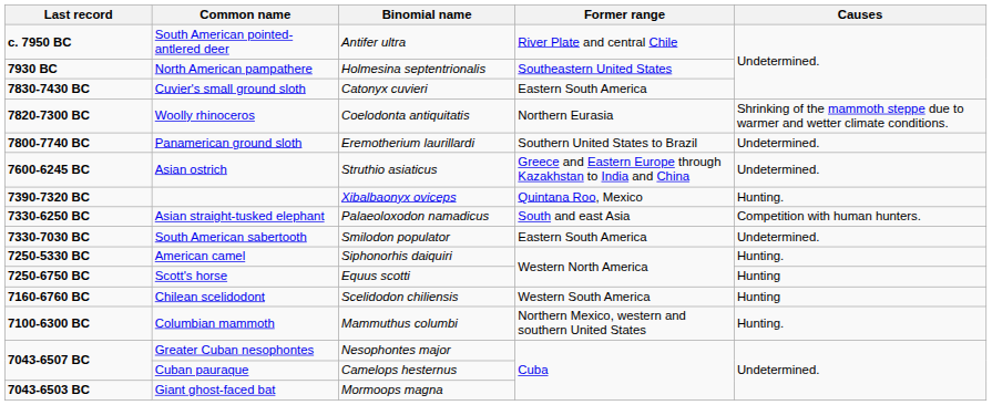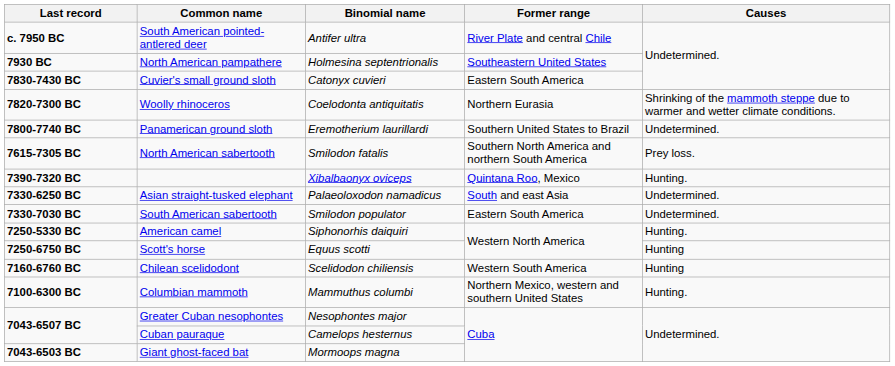+ row: 7615-7305 BC | North American sabertooth | Smilodon fatalis | Southern North America and northern South America | Prey loss.
- row: 7600-6245 BC | Asian ostrich | Struthio asiaticus | Greece and Eastern Europe through Kazakhstan to India and China | Undetermined.
Asian straight-tusked elephant | Causes: Competition with human hunters. -> Undetermined.
